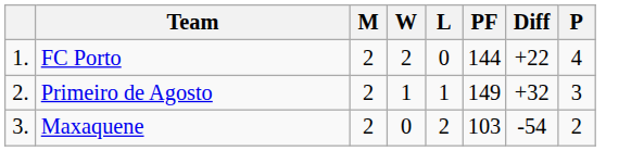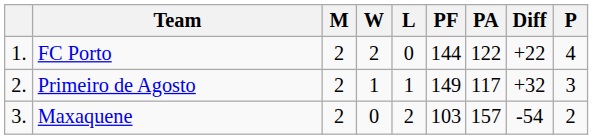+ column: PA | 122 | 117 | 157
